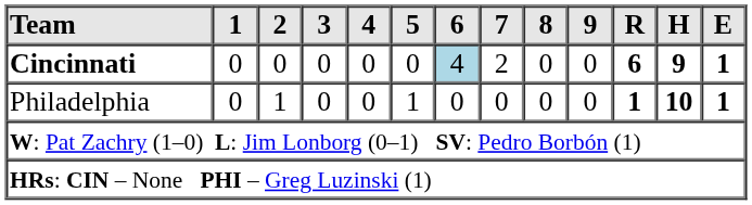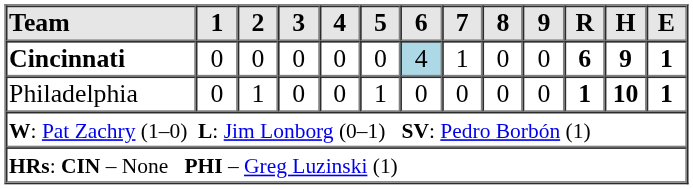Cincinnati | 7: 2 -> 1
